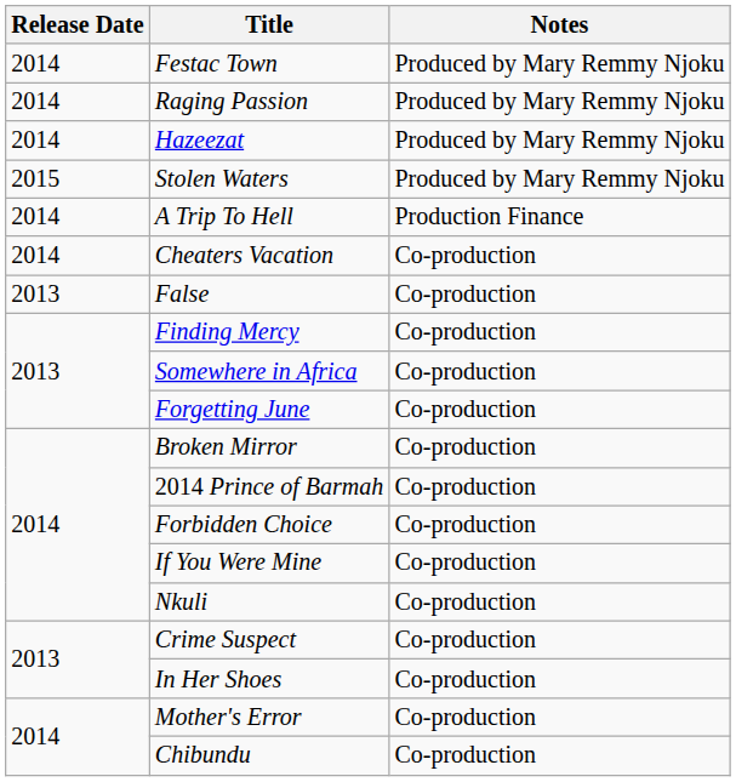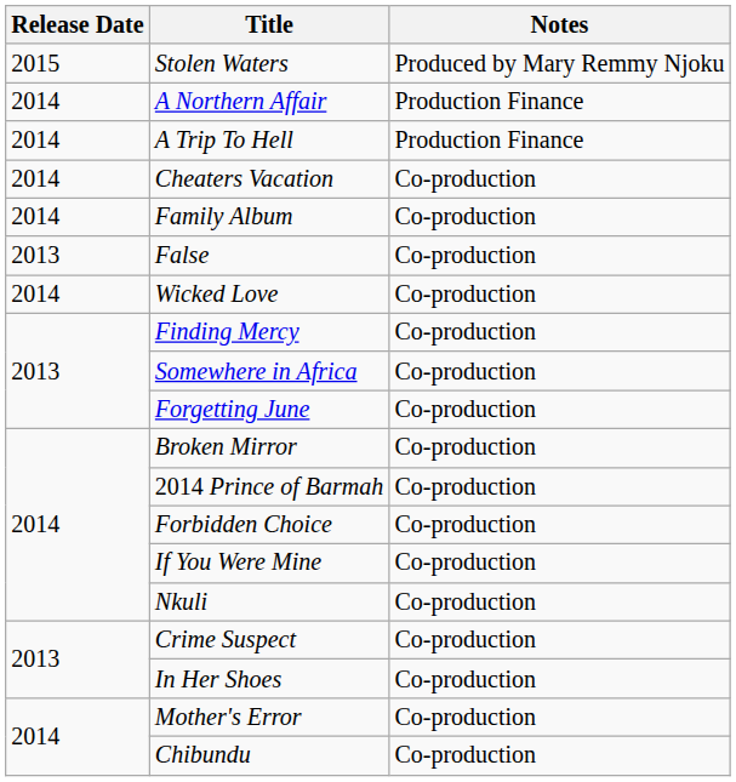- row: 2014 | Festac Town | Produced by Mary Remmy Njoku
- row: 2014 | Raging Passion | Produced by Mary Remmy Njoku
- row: 2014 | Hazeezat | Produced by Mary Remmy Njoku
+ row: 2014 | A Northern Affair | Production Finance
+ row: 2014 | Family Album | Co-production
+ row: 2014 | Wicked Love | Co-production
